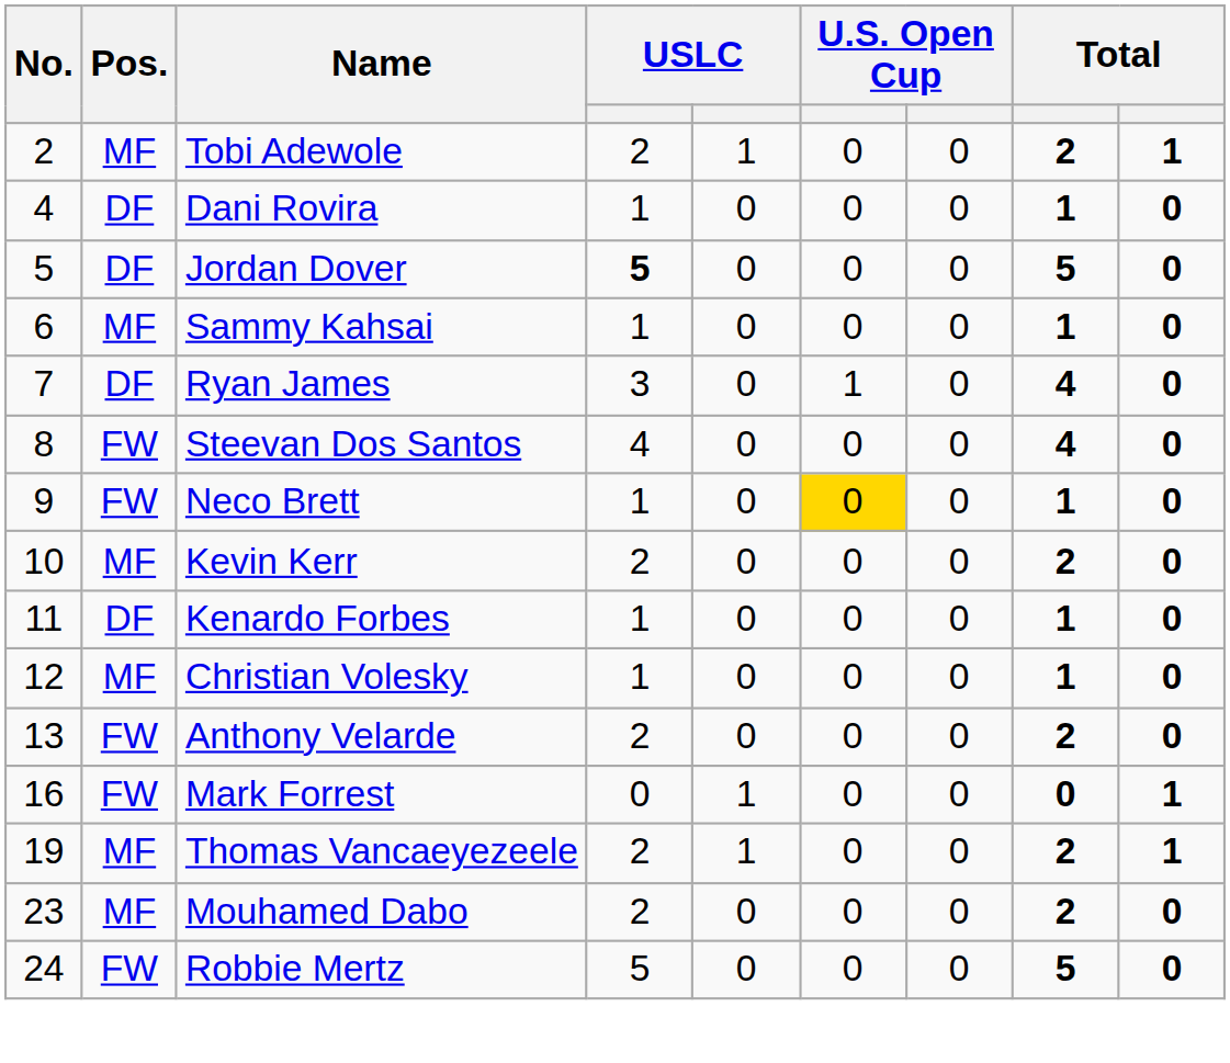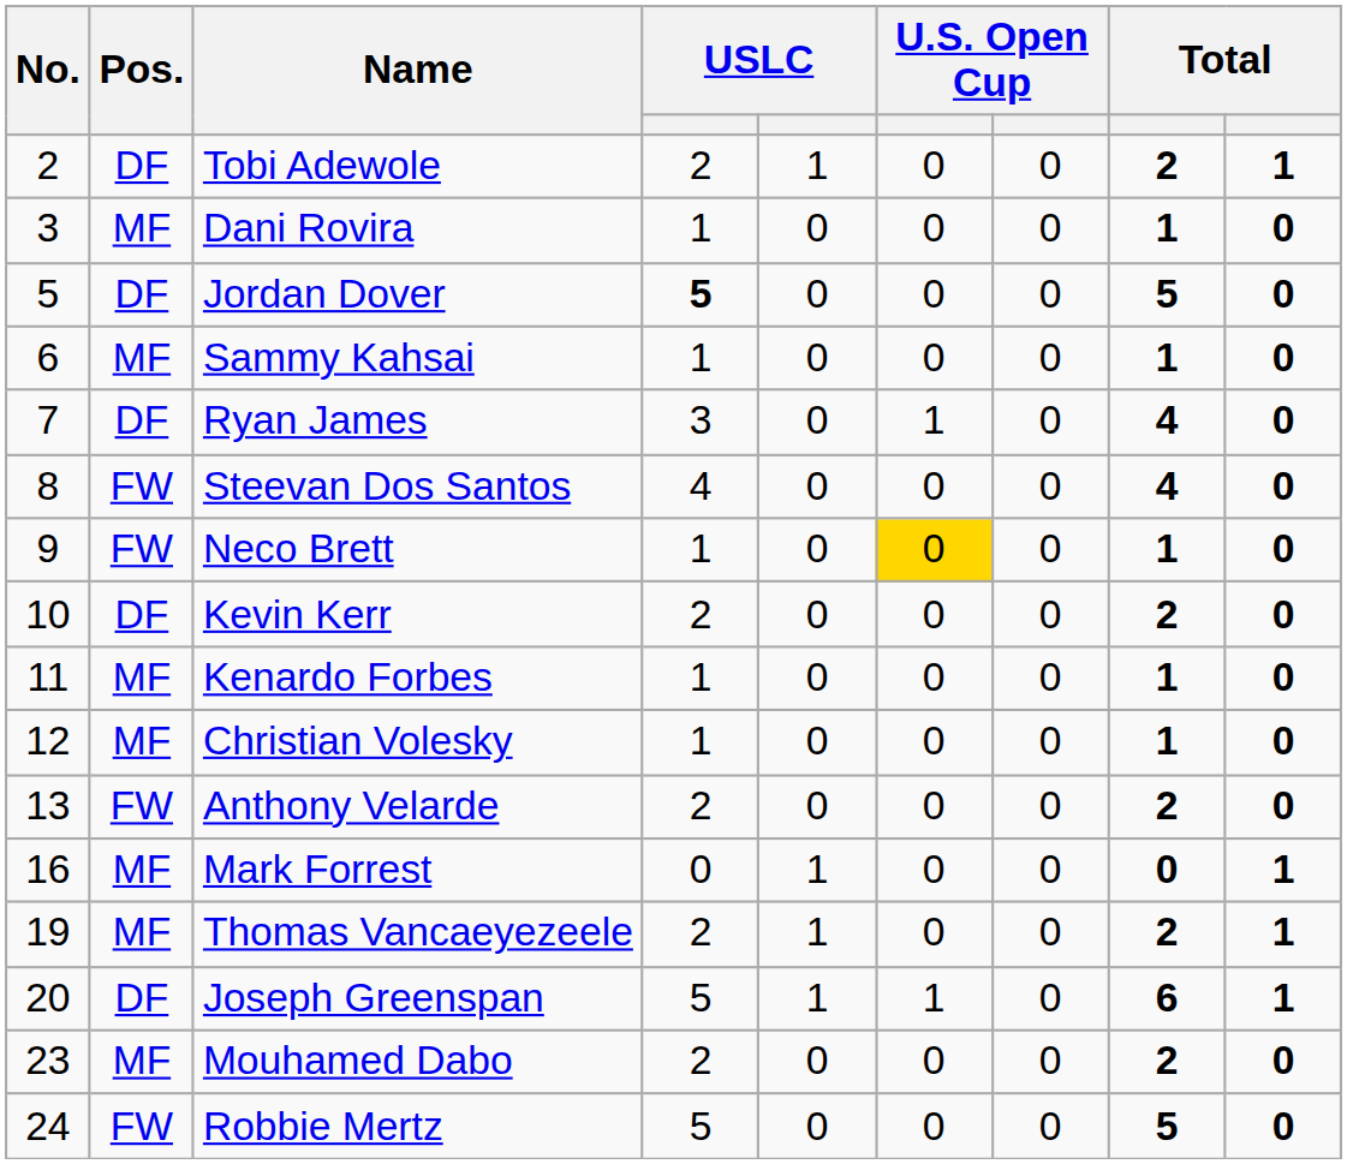Tobi Adewole | Pos.: MF -> DF
Dani Rovira | No.: 4 -> 3
Dani Rovira | Pos.: DF -> MF
Kevin Kerr | Pos.: MF -> DF
Kenardo Forbes | Pos.: DF -> MF
Mark Forrest | Pos.: FW -> MF
+ row: 20 | DF | Joseph Greenspan | 5 | 1 | 1 | 0 | 6 | 1
